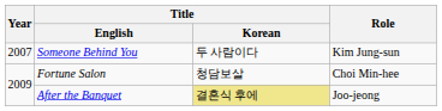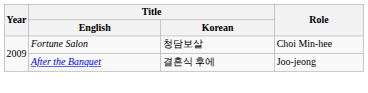- row: 2007 | Someone Behind You | 두 사람이다 | Kim Jung-sun
After the Banquet | Title / Korean: khaki background -> no background
